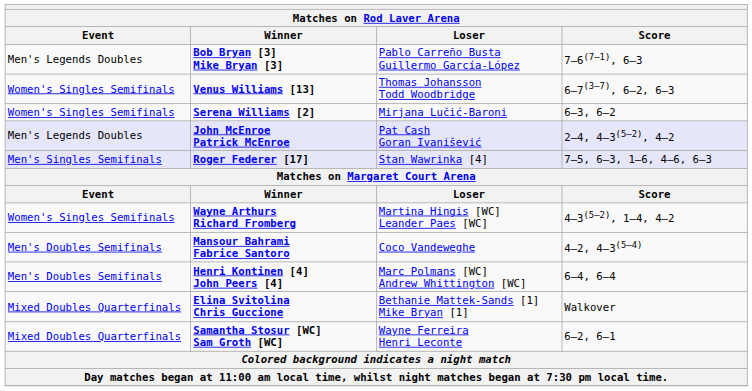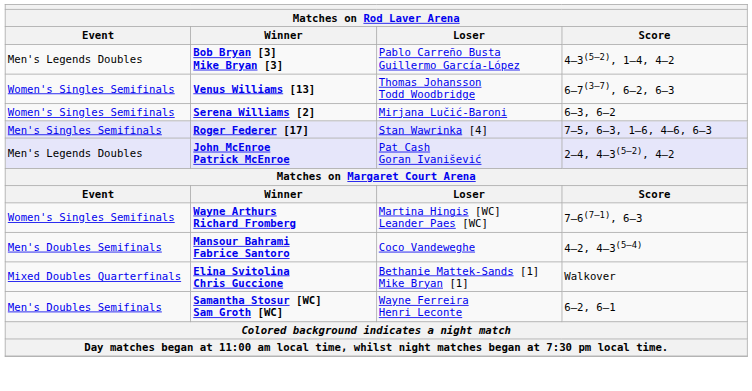Bob Bryan [3] Mike Bryan [3] | Score: 7–6(7–1), 6–3 -> 4–3(5–2), 1–4, 4–2
rows swapped: Roger Federer [17] <-> John McEnroe Patrick McEnroe
Wayne Arthurs Richard Fromberg | Score: 4–3(5–2), 1–4, 4–2 -> 7–6(7–1), 6–3
- row: Men's Doubles Semifinals | Henri Kontinen [4] John Peers [4] | Marc Polmans [WC] Andrew Whittington [WC] | 6–4, 6–4
Samantha Stosur [WC] Sam Groth [WC] | Event: Mixed Doubles Quarterfinals -> Men's Doubles Semifinals
